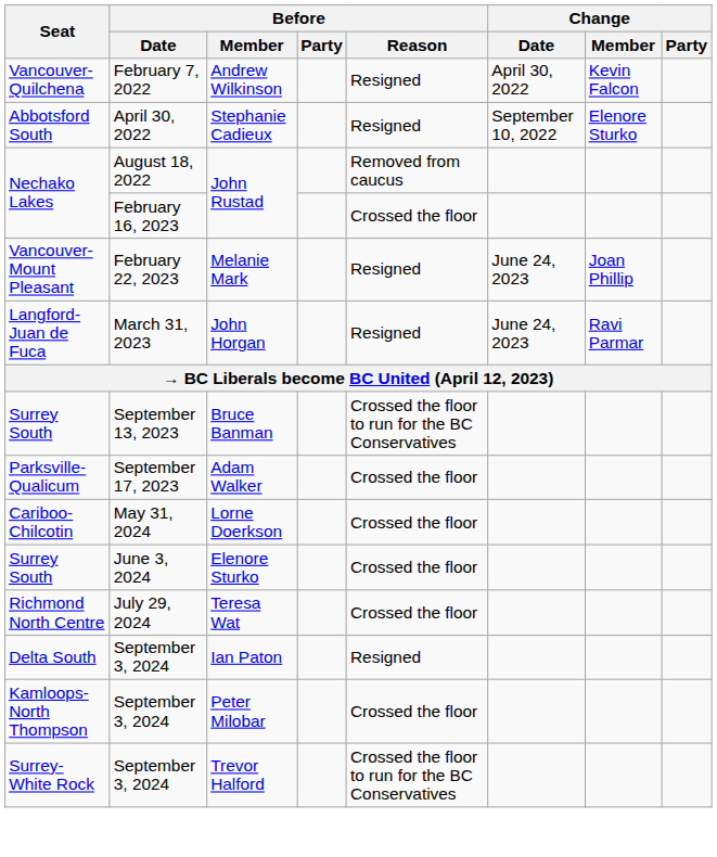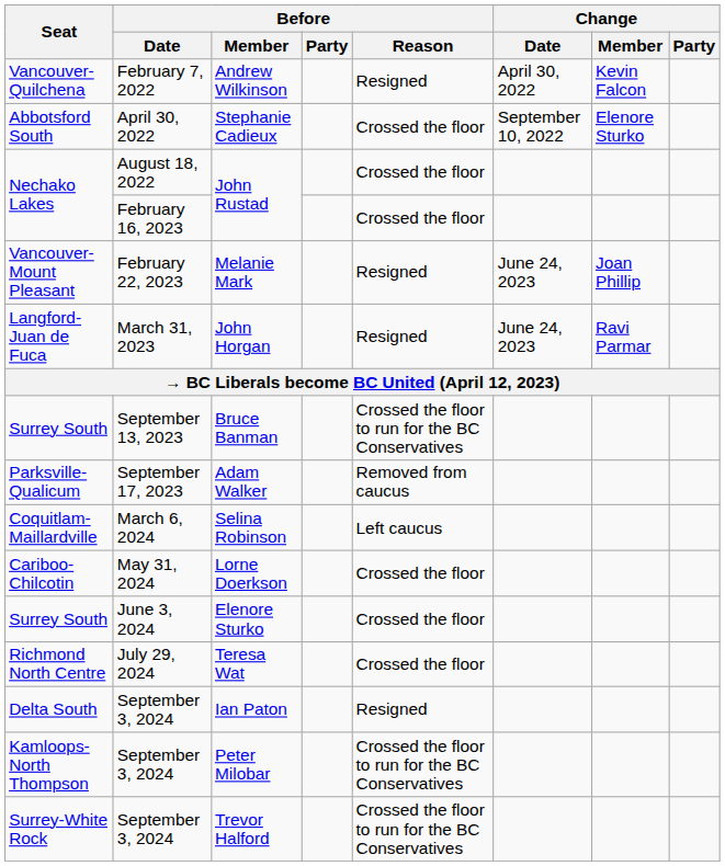Stephanie Cadieux | Before / Reason: Resigned -> Crossed the floor
August 18, 2022 / John Rustad | Before / Reason: Removed from caucus -> Crossed the floor
Adam Walker | Before / Reason: Crossed the floor -> Removed from caucus
+ row: Coquitlam-Maillardville | March 6, 2024 | Selina Robinson | Left caucus
Peter Milobar | Before / Reason: Crossed the floor -> Crossed the floor to run for the BC Conservatives
